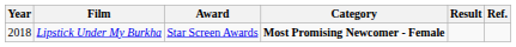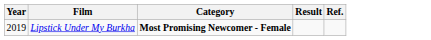- column: Award | Star Screen Awards
Lipstick Under My Burkha | Year: 2018 -> 2019
